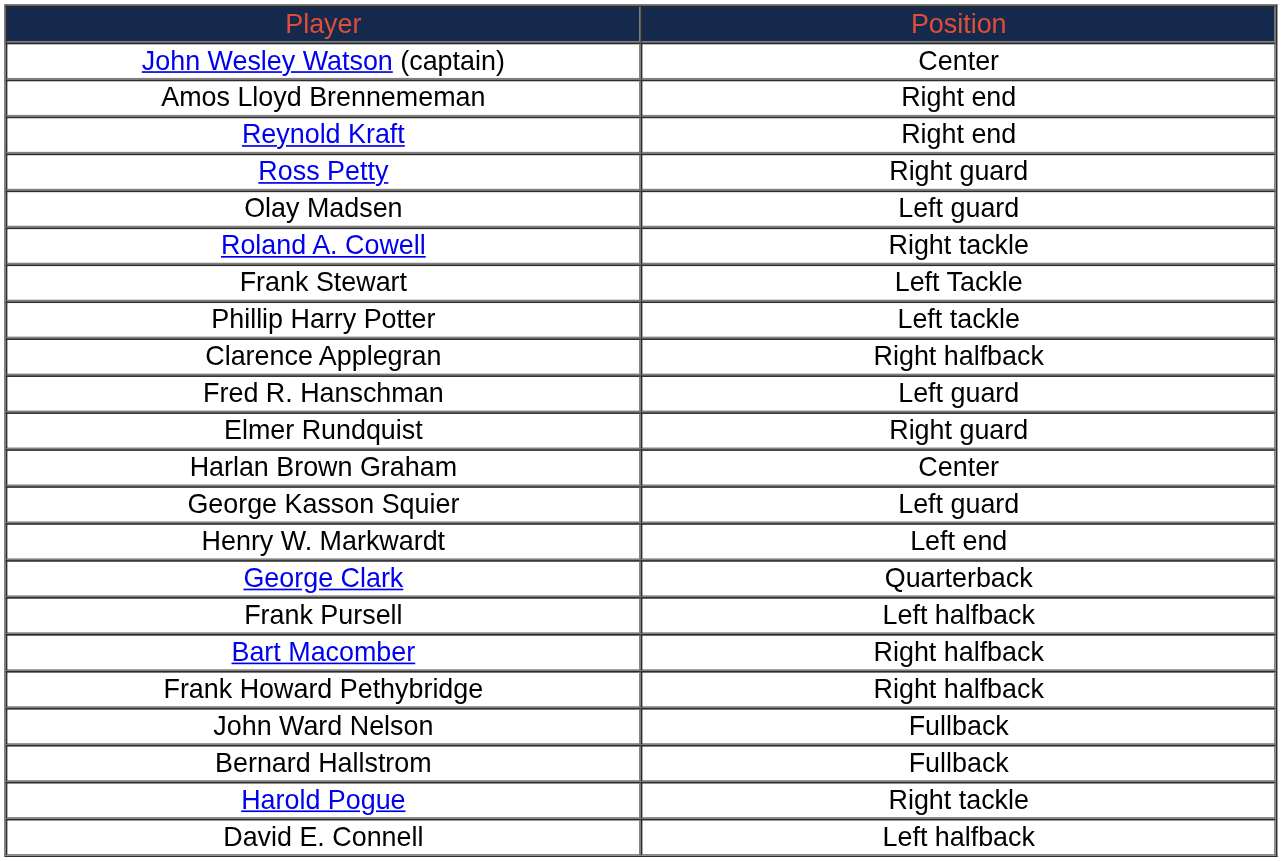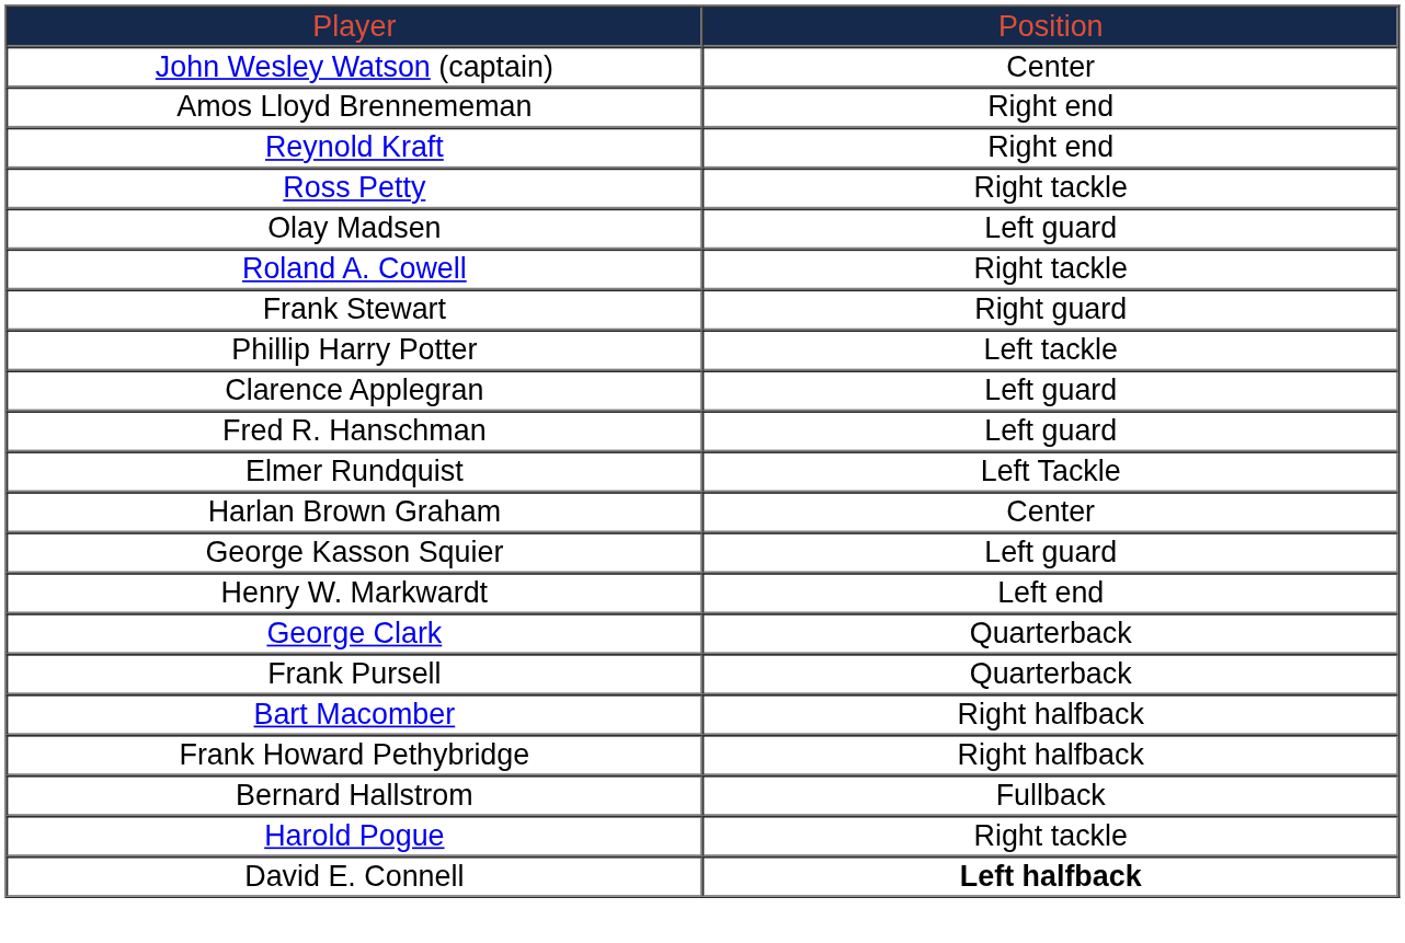Ross Petty | column 2: Right guard -> Right tackle
Frank Stewart | column 2: Left Tackle -> Right guard
Clarence Applegran | column 2: Right halfback -> Left guard
Elmer Rundquist | column 2: Right guard -> Left Tackle
Frank Pursell | column 2: Left halfback -> Quarterback
- row: John Ward Nelson | Fullback
David E. Connell | column 2: normal -> bold
